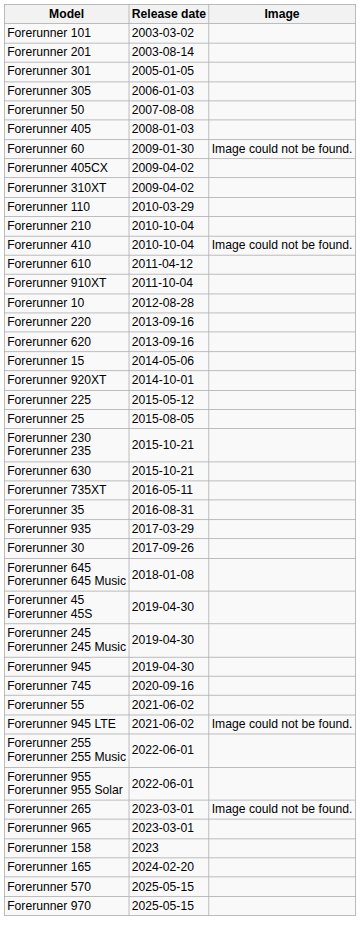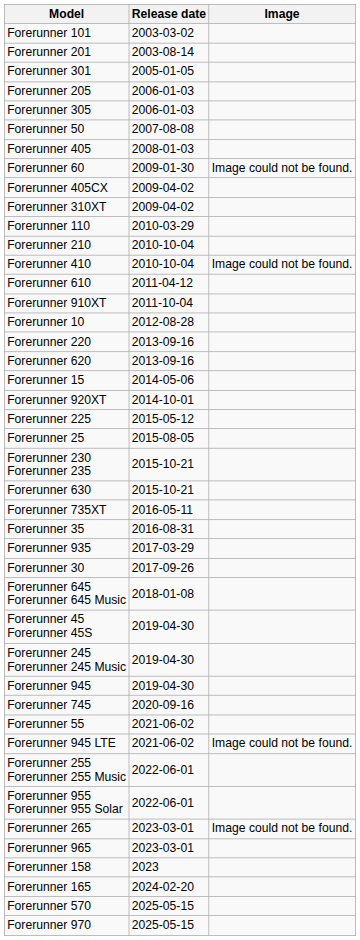+ row: Forerunner 205 | 2006-01-03
